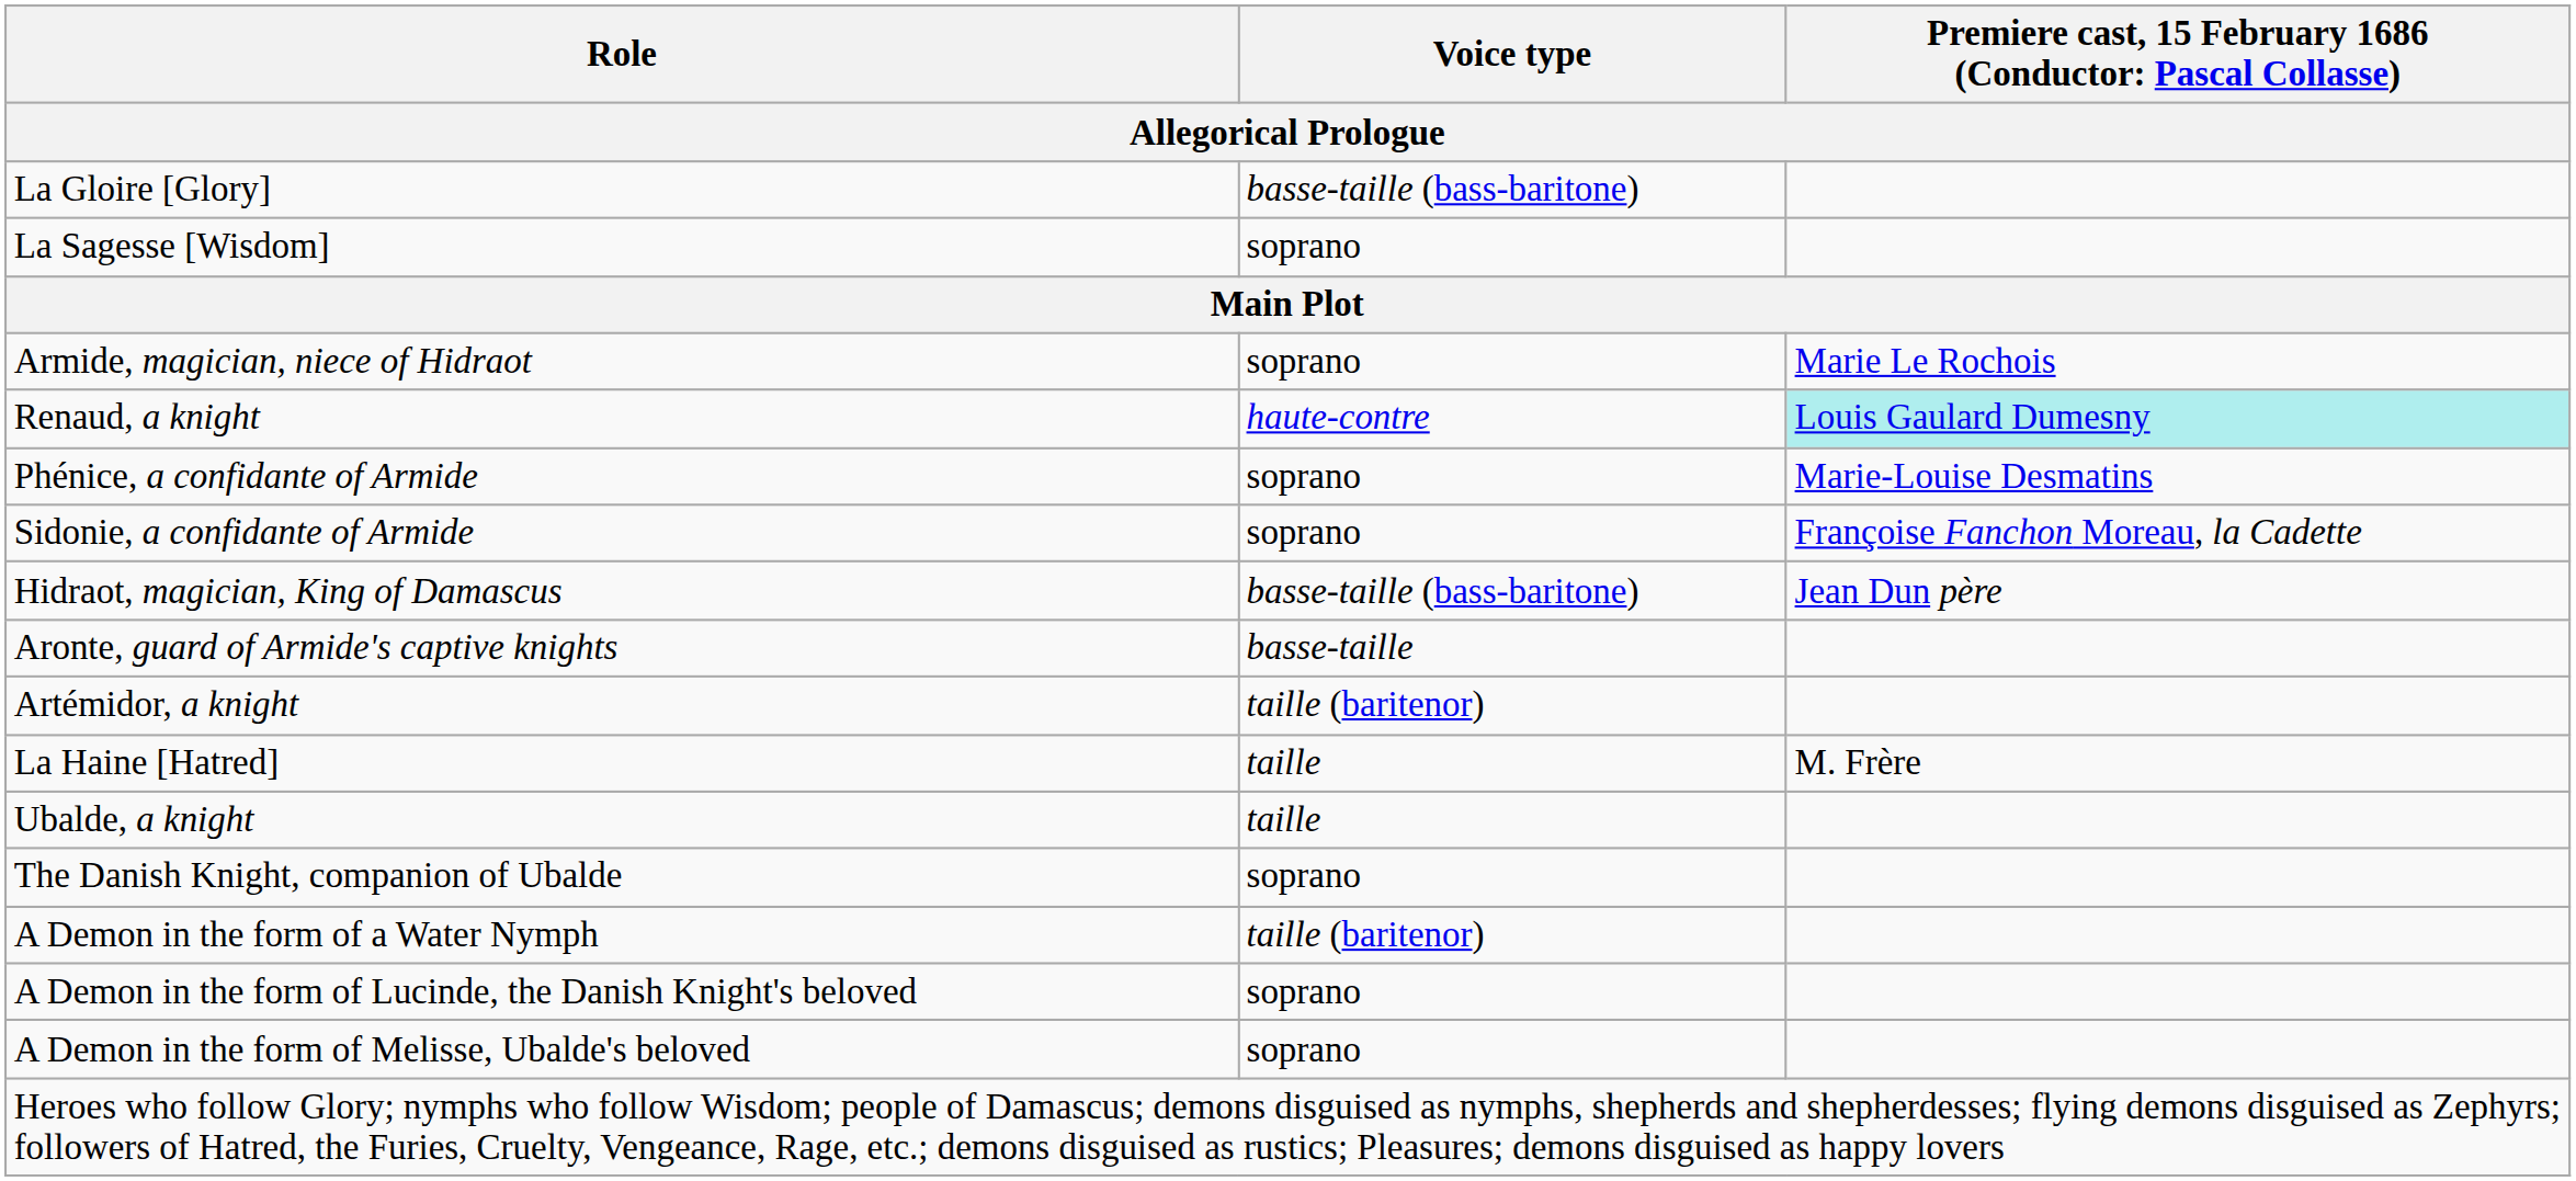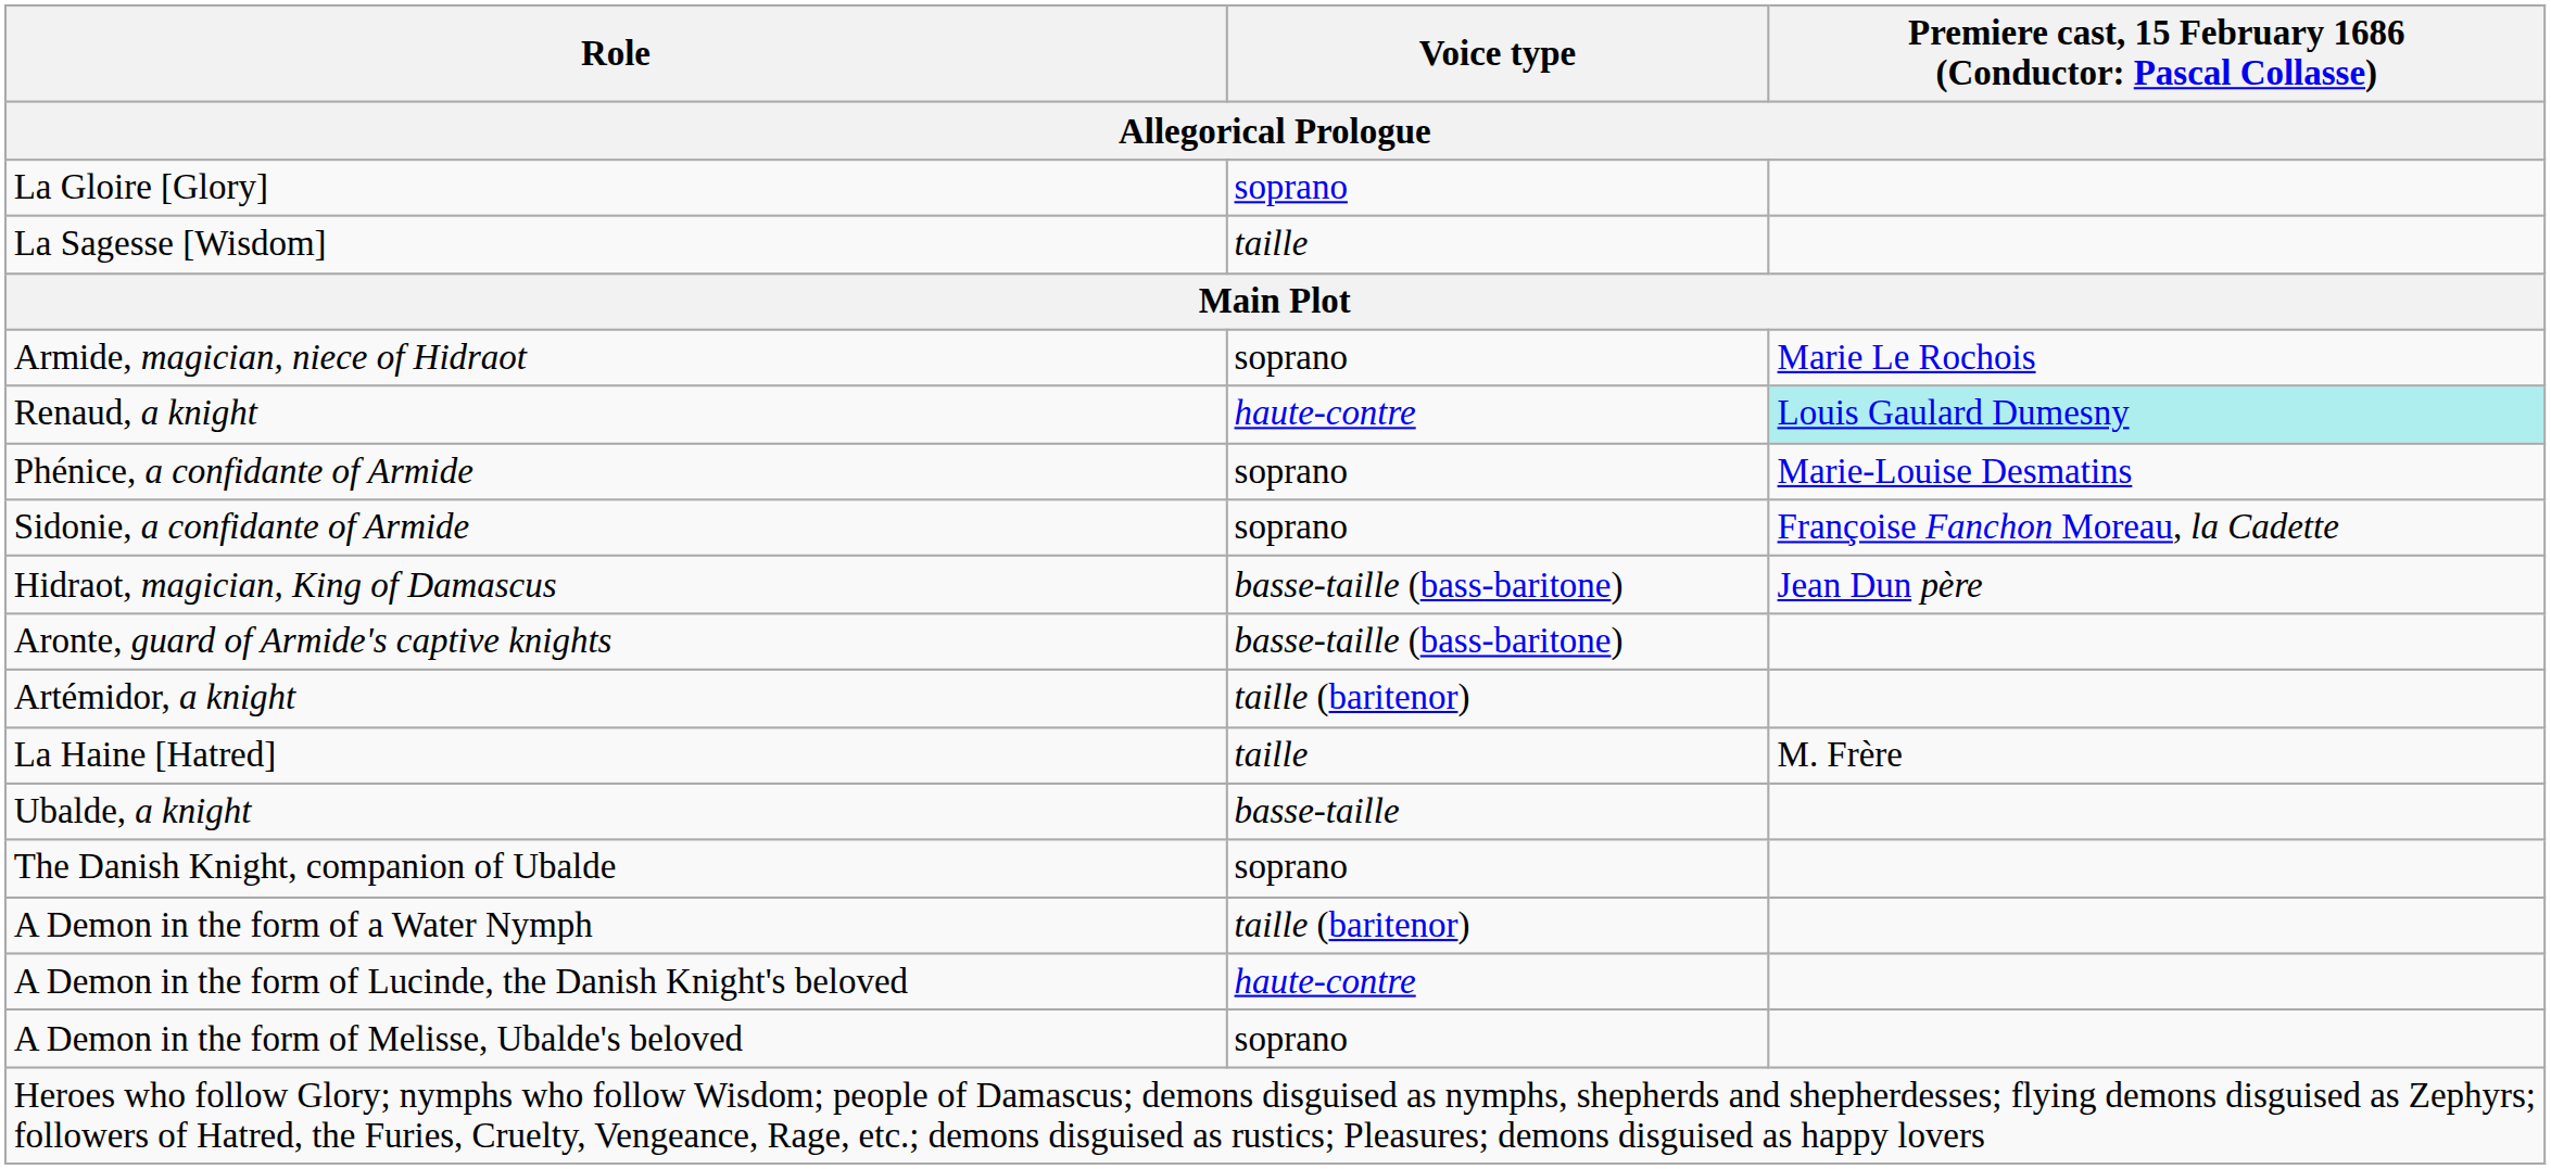La Gloire [Glory] | Voice type: basse-taille (bass-baritone) -> soprano
La Sagesse [Wisdom] | Voice type: soprano -> taille
Aronte, guard of Armide's captive knights | Voice type: basse-taille -> basse-taille (bass-baritone)
Ubalde, a knight | Voice type: taille -> basse-taille
A Demon in the form of Lucinde, the Danish Knight's beloved | Voice type: soprano -> haute-contre
